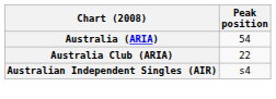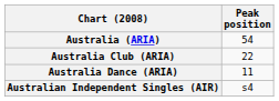+ row: Australia Dance (ARIA) | 11
